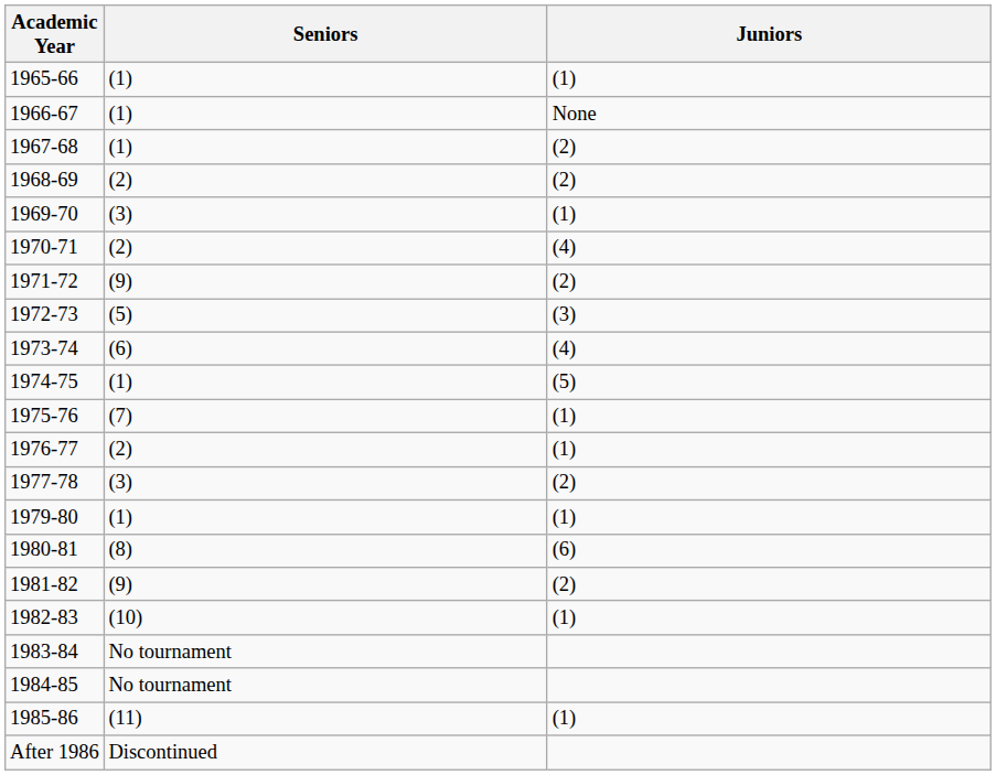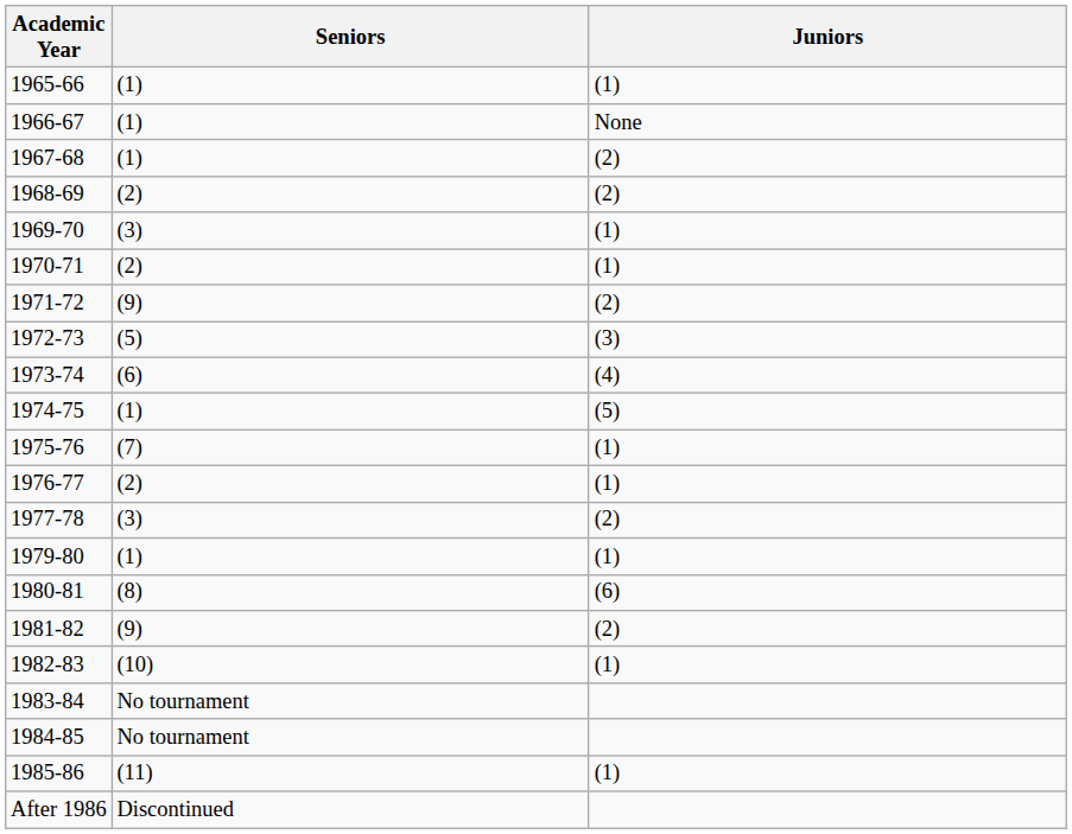1970-71 | Juniors: (4) -> (1)
